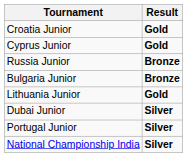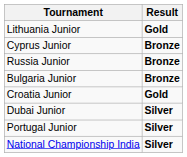rows swapped: Croatia Junior <-> Lithuania Junior
Cyprus Junior | Result: Gold -> Bronze
